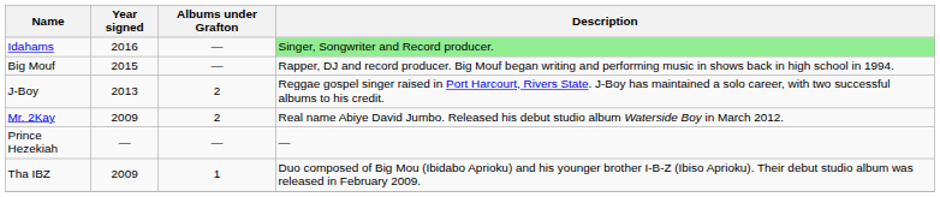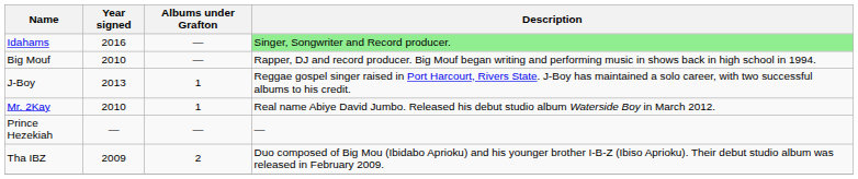Big Mouf | Year signed: 2015 -> 2010
J-Boy | Albums under Grafton: 2 -> 1
Mr. 2Kay | Year signed: 2009 -> 2010
Mr. 2Kay | Albums under Grafton: 2 -> 1
Tha IBZ | Albums under Grafton: 1 -> 2
